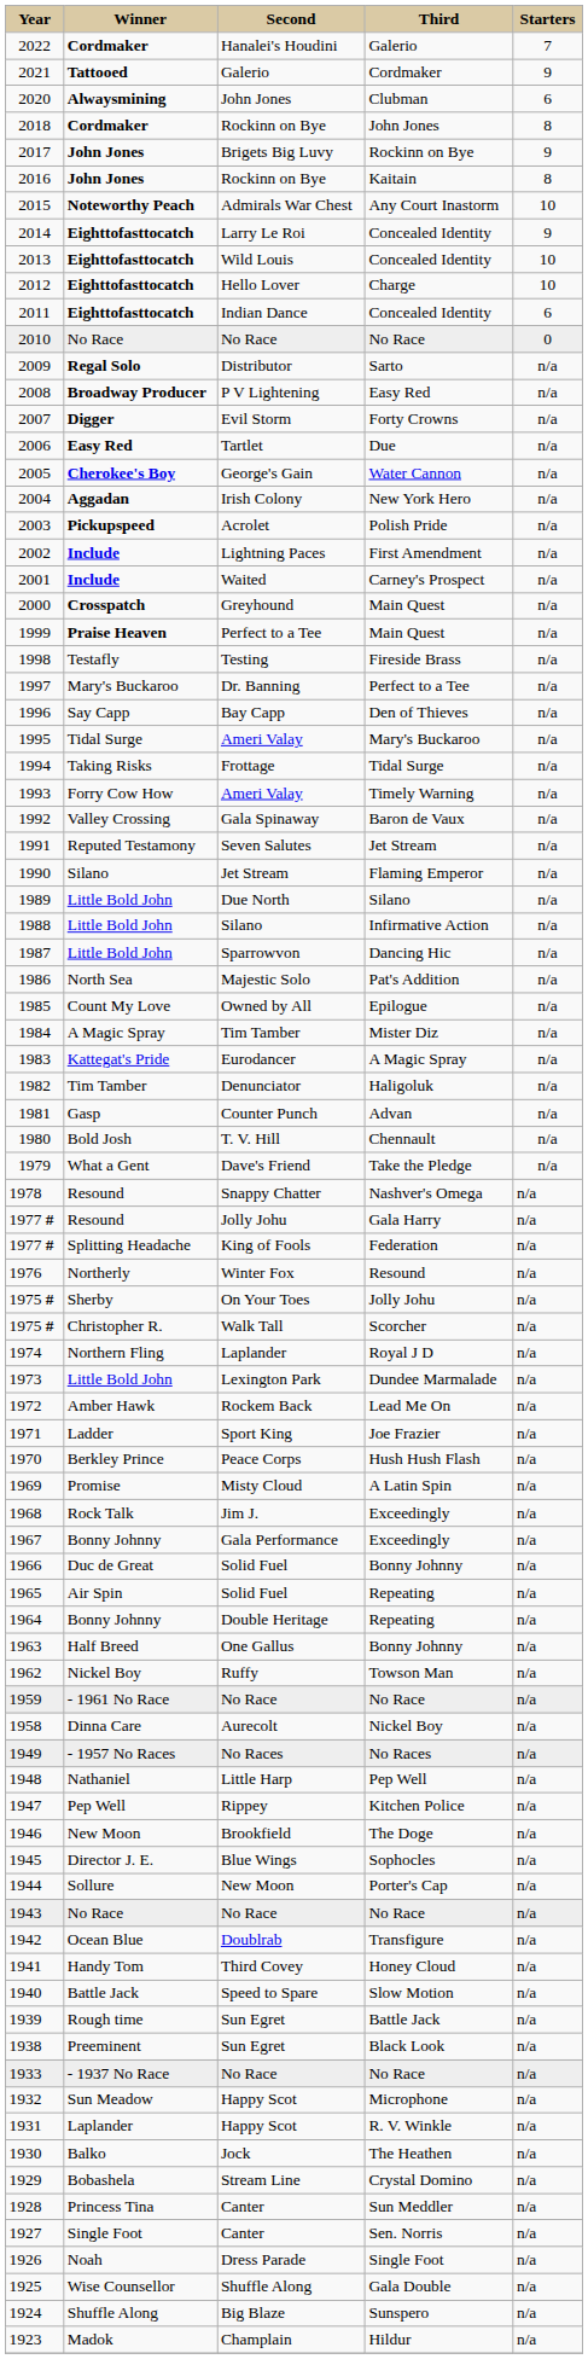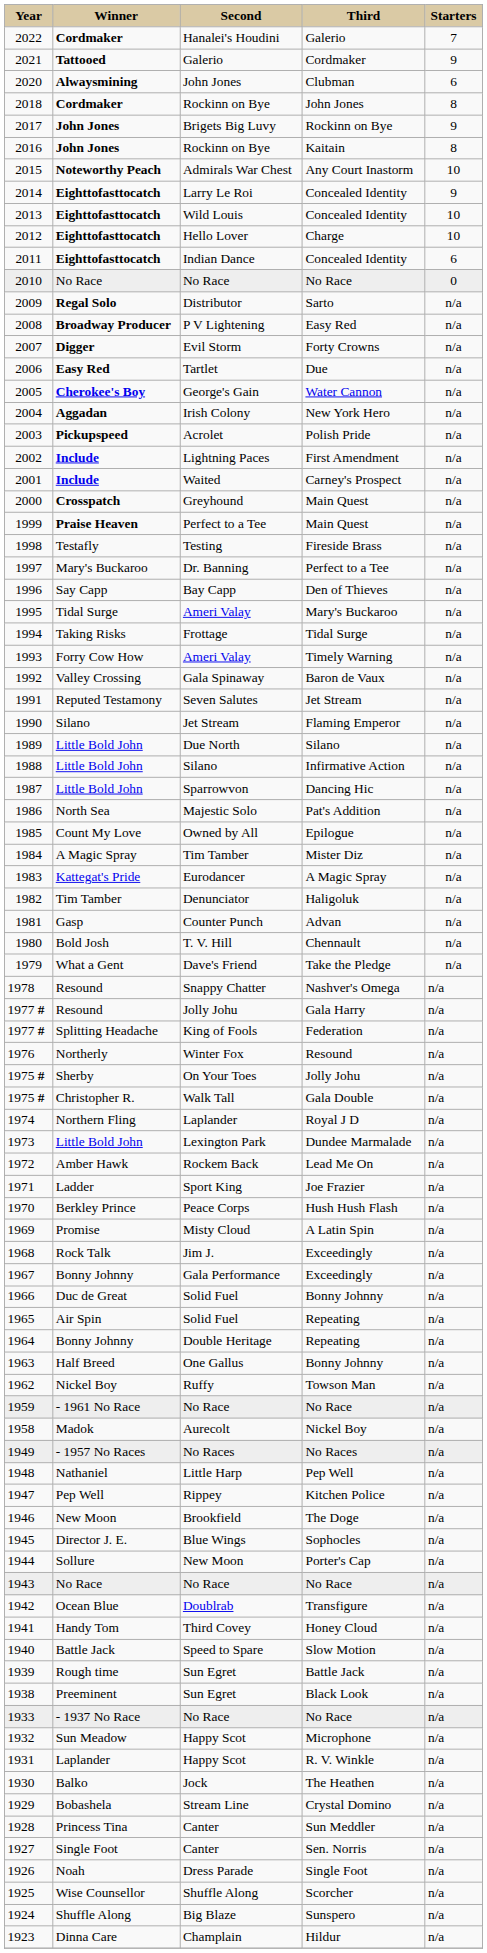1975 # / Walk Tall | column 4: Scorcher -> Gala Double
1958 | column 2: Dinna Care -> Madok
1925 | column 4: Gala Double -> Scorcher
1923 | column 2: Madok -> Dinna Care
